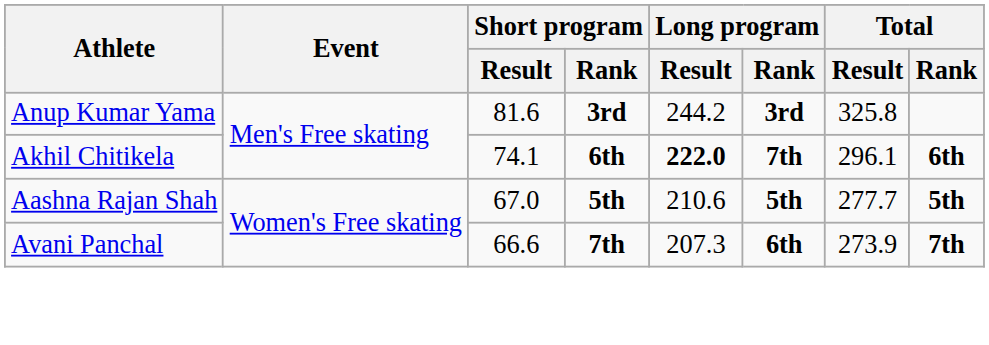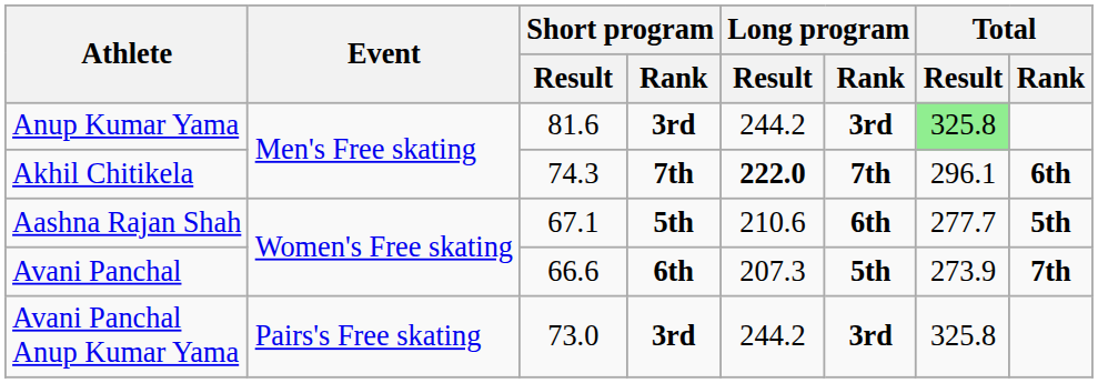Anup Kumar Yama | Total / Result: no background -> lightgreen background
Akhil Chitikela | Short program / Result: 74.1 -> 74.3
Akhil Chitikela | Short program / Rank: 6th -> 7th
Aashna Rajan Shah | Short program / Result: 67.0 -> 67.1
Aashna Rajan Shah | Long program / Rank: 5th -> 6th
Avani Panchal | Short program / Rank: 7th -> 6th
Avani Panchal | Long program / Rank: 6th -> 5th
+ row: Avani Panchal Anup Kumar Yama | Pairs's Free skating | 73.0 | 3rd | 244.2 | 3rd | 325.8
